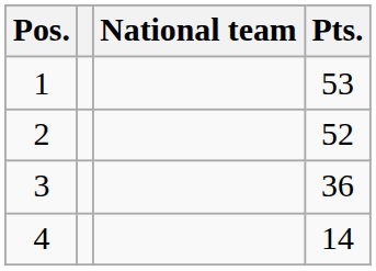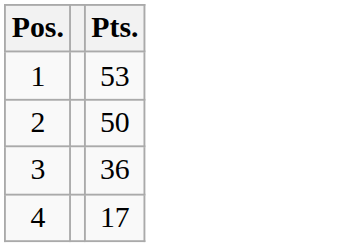- column: National team
2 | Pts.: 52 -> 50
4 | Pts.: 14 -> 17
